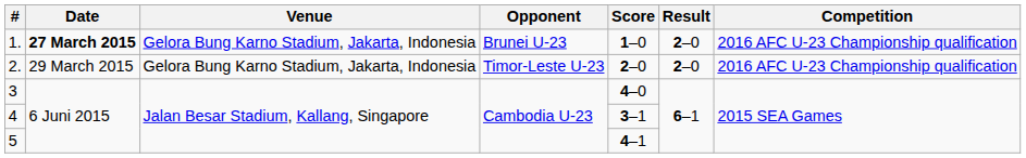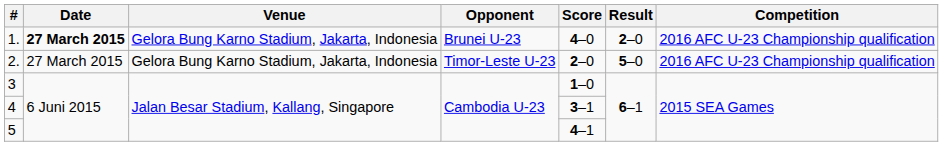1. | Score: 1–0 -> 4–0
2. | Date: 29 March 2015 -> 27 March 2015
2. | Result: 2–0 -> 5–0
3 | Score: 4–0 -> 1–0
